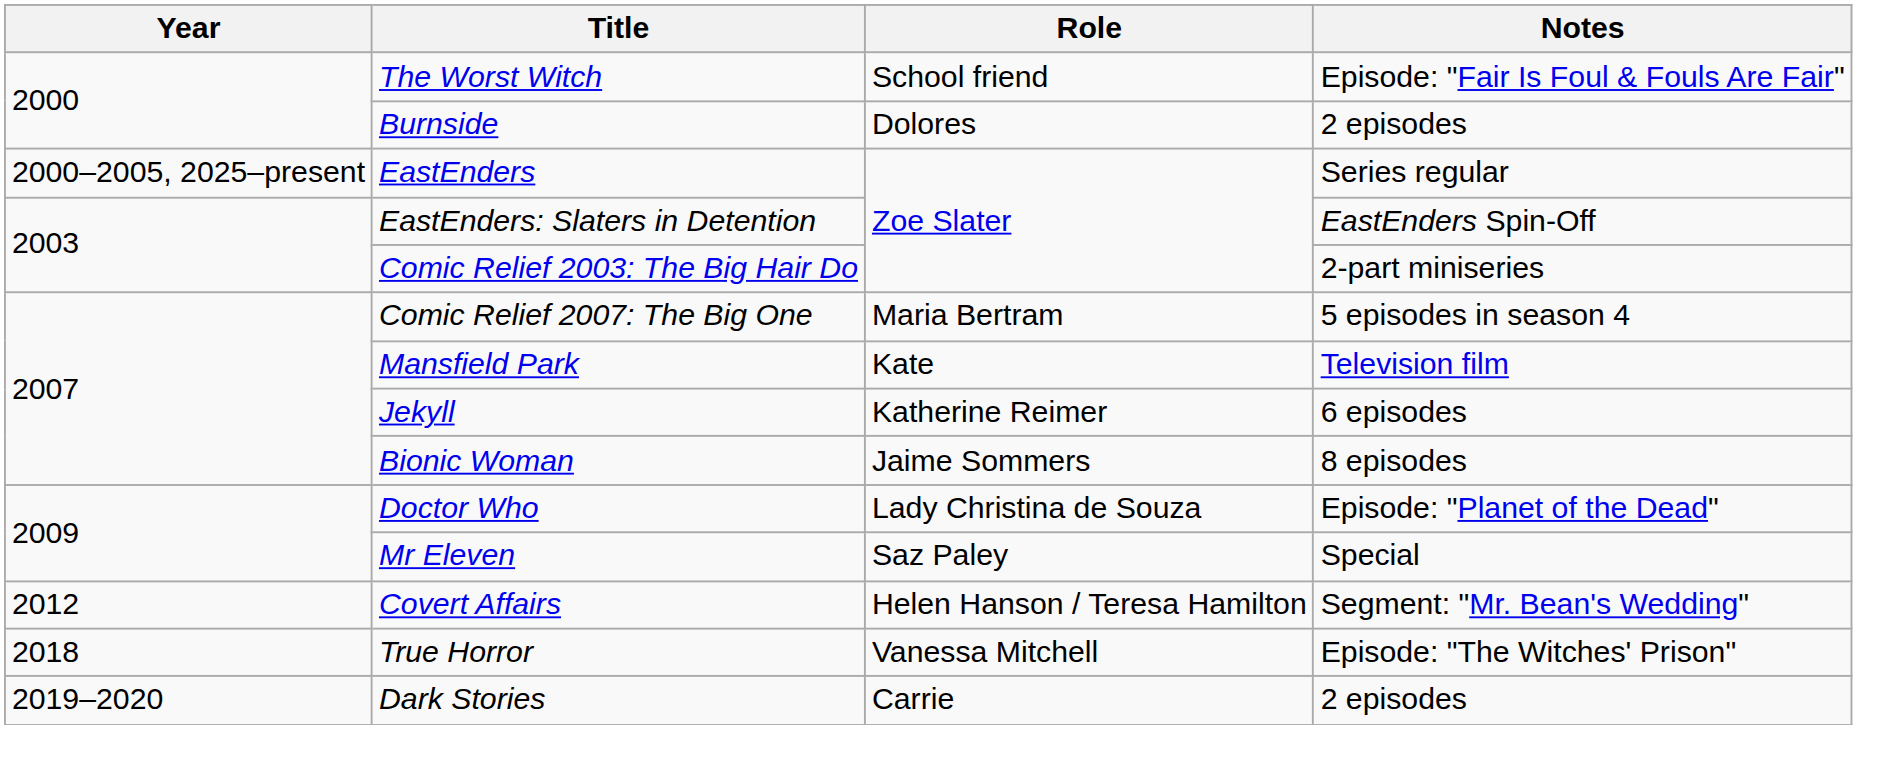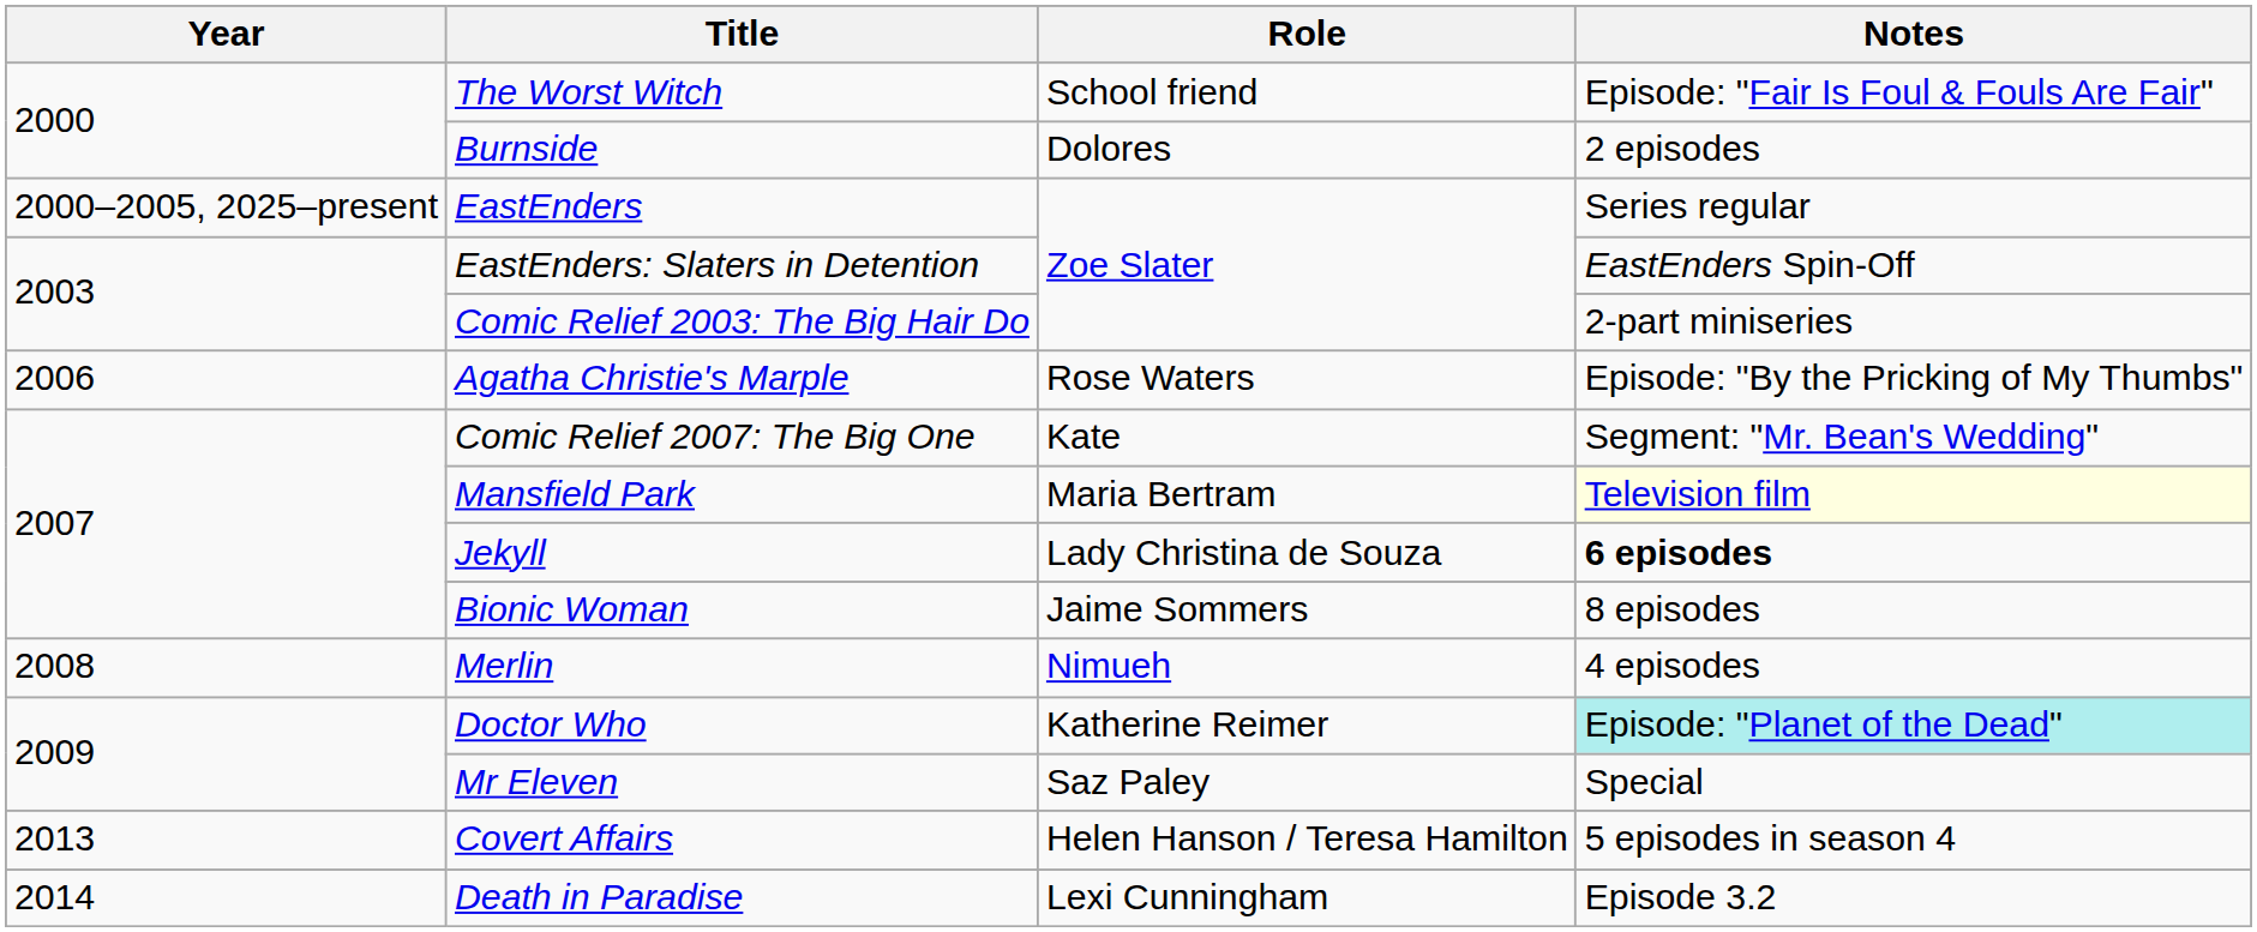+ row: 2006 | Agatha Christie's Marple | Rose Waters | Episode: "By the Pricking of My Thumbs"
Comic Relief 2007: The Big One | Role: Maria Bertram -> Kate
Comic Relief 2007: The Big One | Notes: 5 episodes in season 4 -> Segment: "Mr. Bean's Wedding"
Mansfield Park | Role: Kate -> Maria Bertram
Mansfield Park | Notes: no background -> lightyellow background
Jekyll | Role: Katherine Reimer -> Lady Christina de Souza
Jekyll | Notes: normal -> bold
+ row: 2008 | Merlin | Nimueh | 4 episodes
Doctor Who | Role: Lady Christina de Souza -> Katherine Reimer
Doctor Who | Notes: no background -> paleturquoise background
Covert Affairs | Year: 2012 -> 2013
Covert Affairs | Notes: Segment: "Mr. Bean's Wedding" -> 5 episodes in season 4
+ row: 2014 | Death in Paradise | Lexi Cunningham | Episode 3.2
- row: 2018 | True Horror | Vanessa Mitchell | Episode: "The Witches' Prison"
- row: 2019–2020 | Dark Stories | Carrie | 2 episodes
